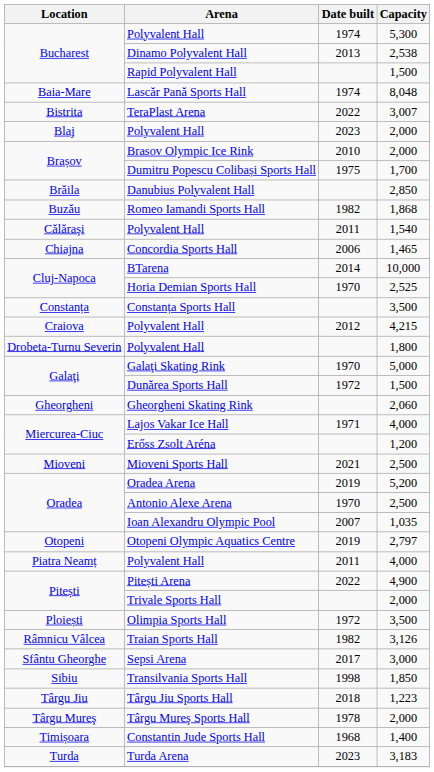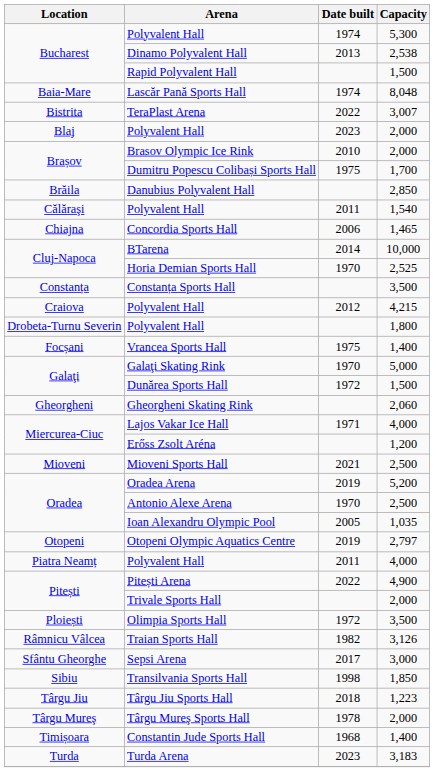- row: Buzău | Romeo Iamandi Sports Hall | 1982 | 1,868
+ row: Focșani | Vrancea Sports Hall | 1975 | 1,400
Ioan Alexandru Olympic Pool | Date built: 2007 -> 2005
